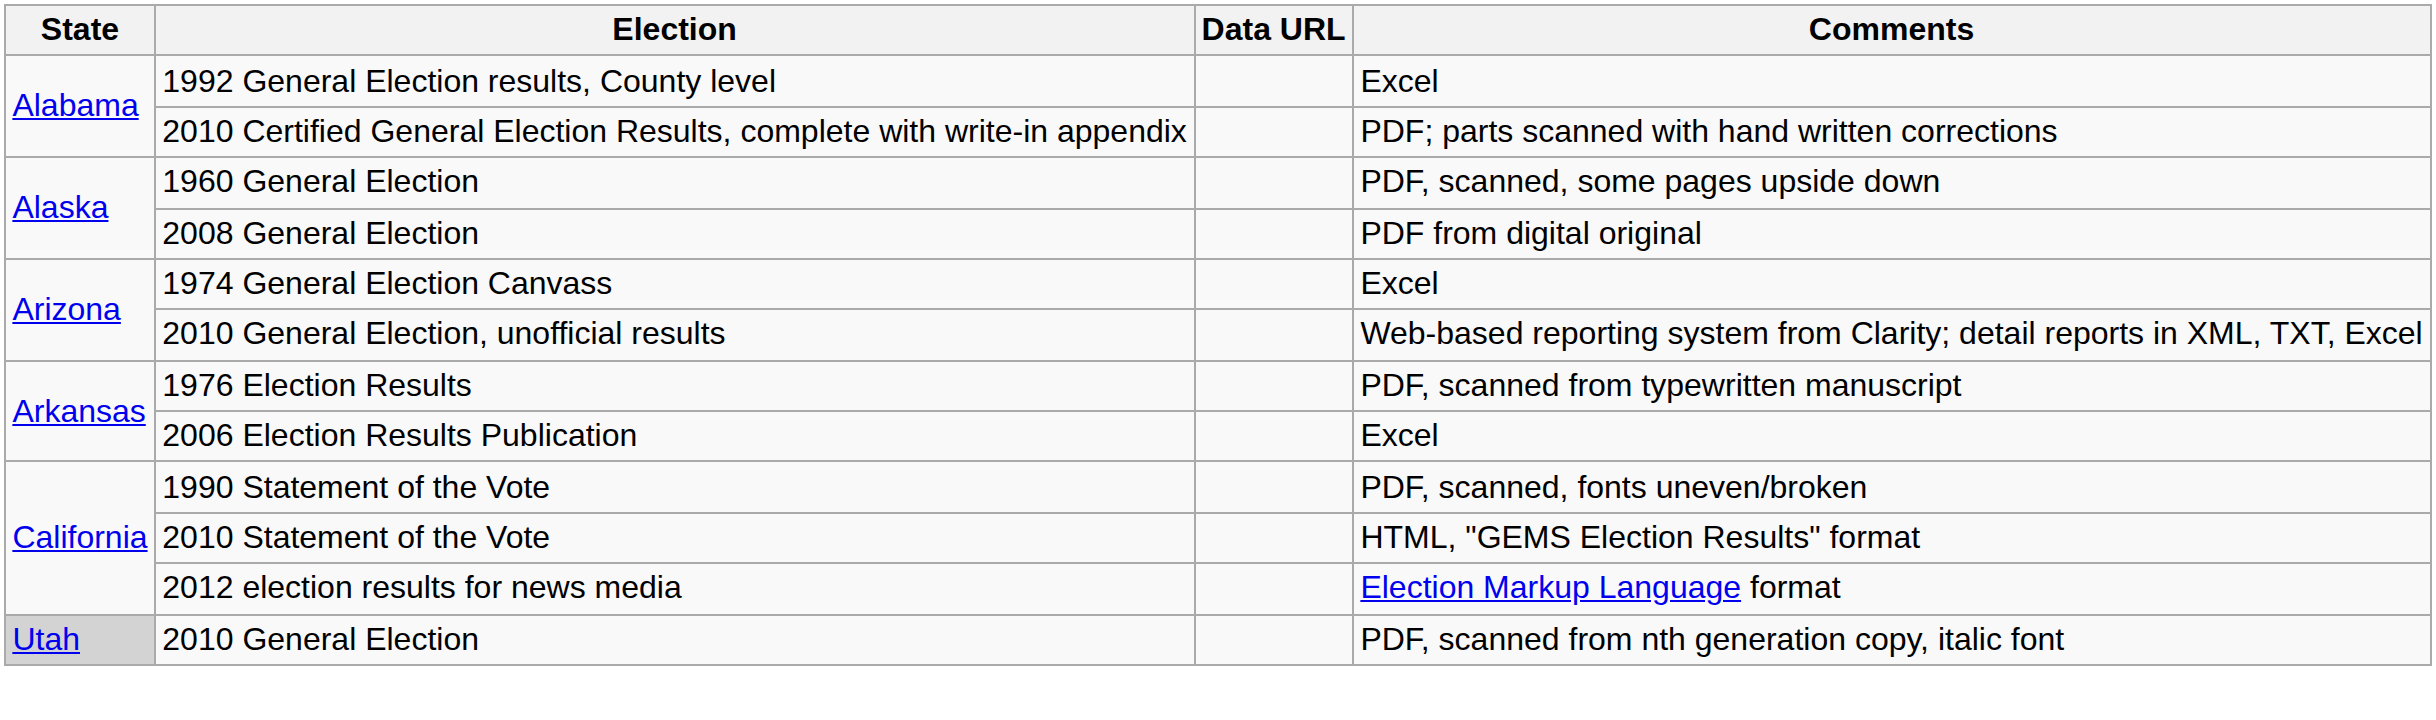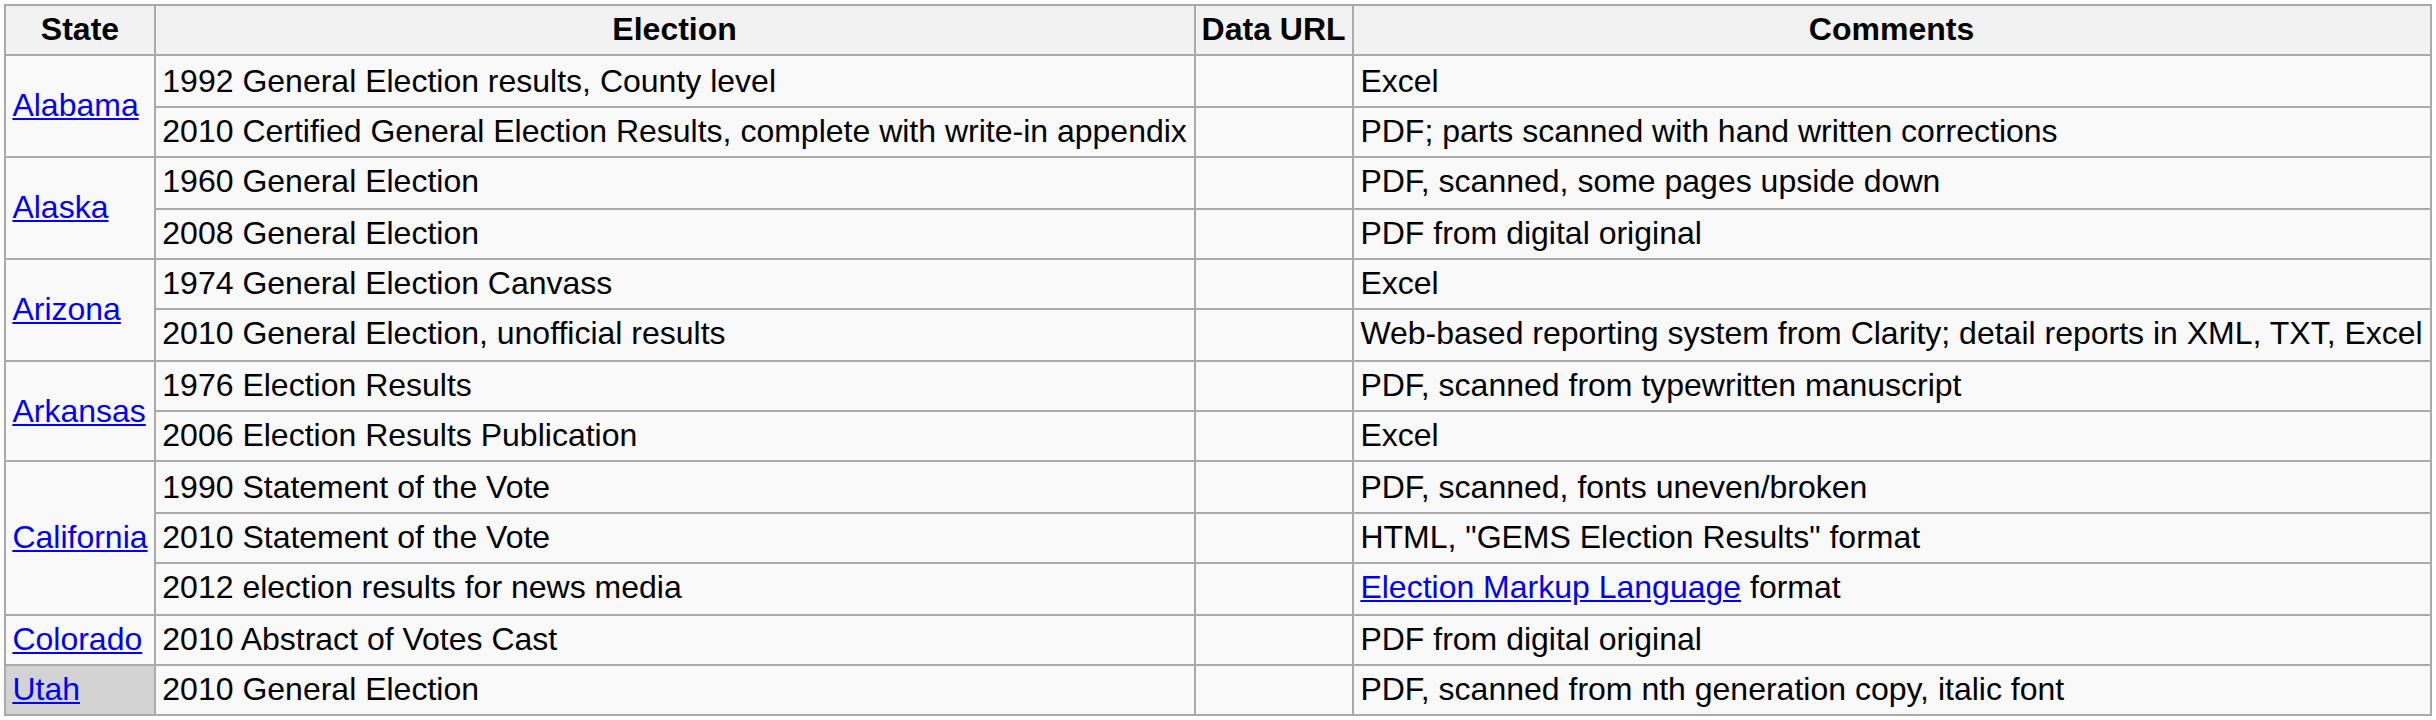+ row: Colorado | 2010 Abstract of Votes Cast | PDF from digital original
